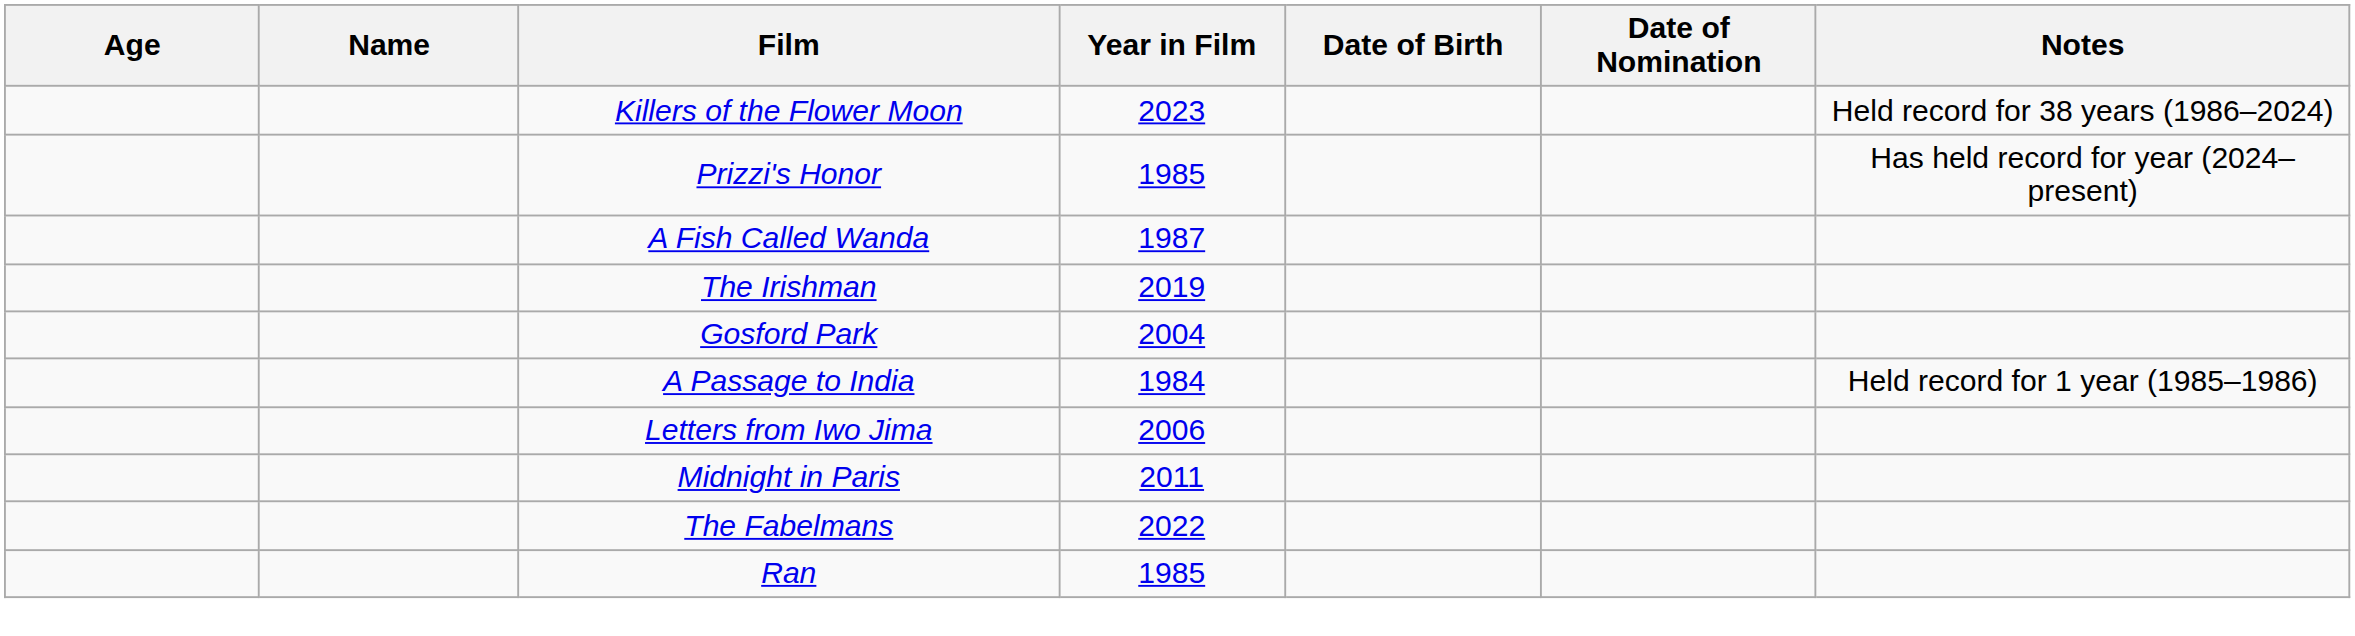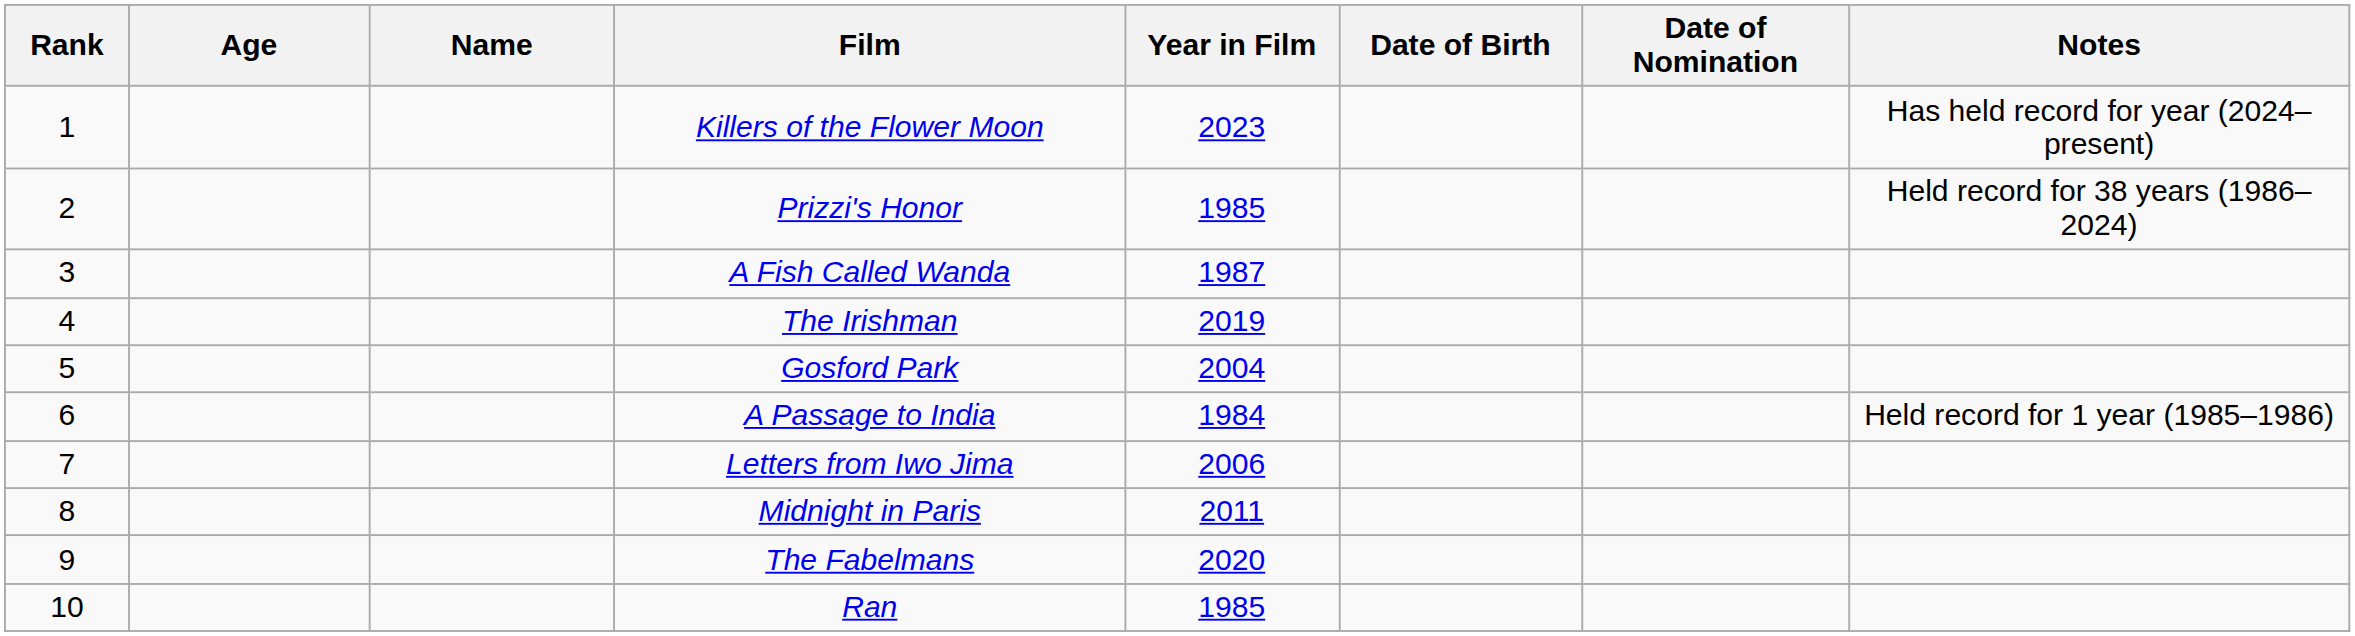+ column: Rank | 1 | 2 | 3 | 4 | 5 | 6 | 7 | 8 | 9 | 10
Killers of the Flower Moon | Notes: Held record for 38 years (1986–2024) -> Has held record for year (2024–present)
Prizzi's Honor | Notes: Has held record for year (2024–present) -> Held record for 38 years (1986–2024)
The Fabelmans | Year in Film: 2022 -> 2020
